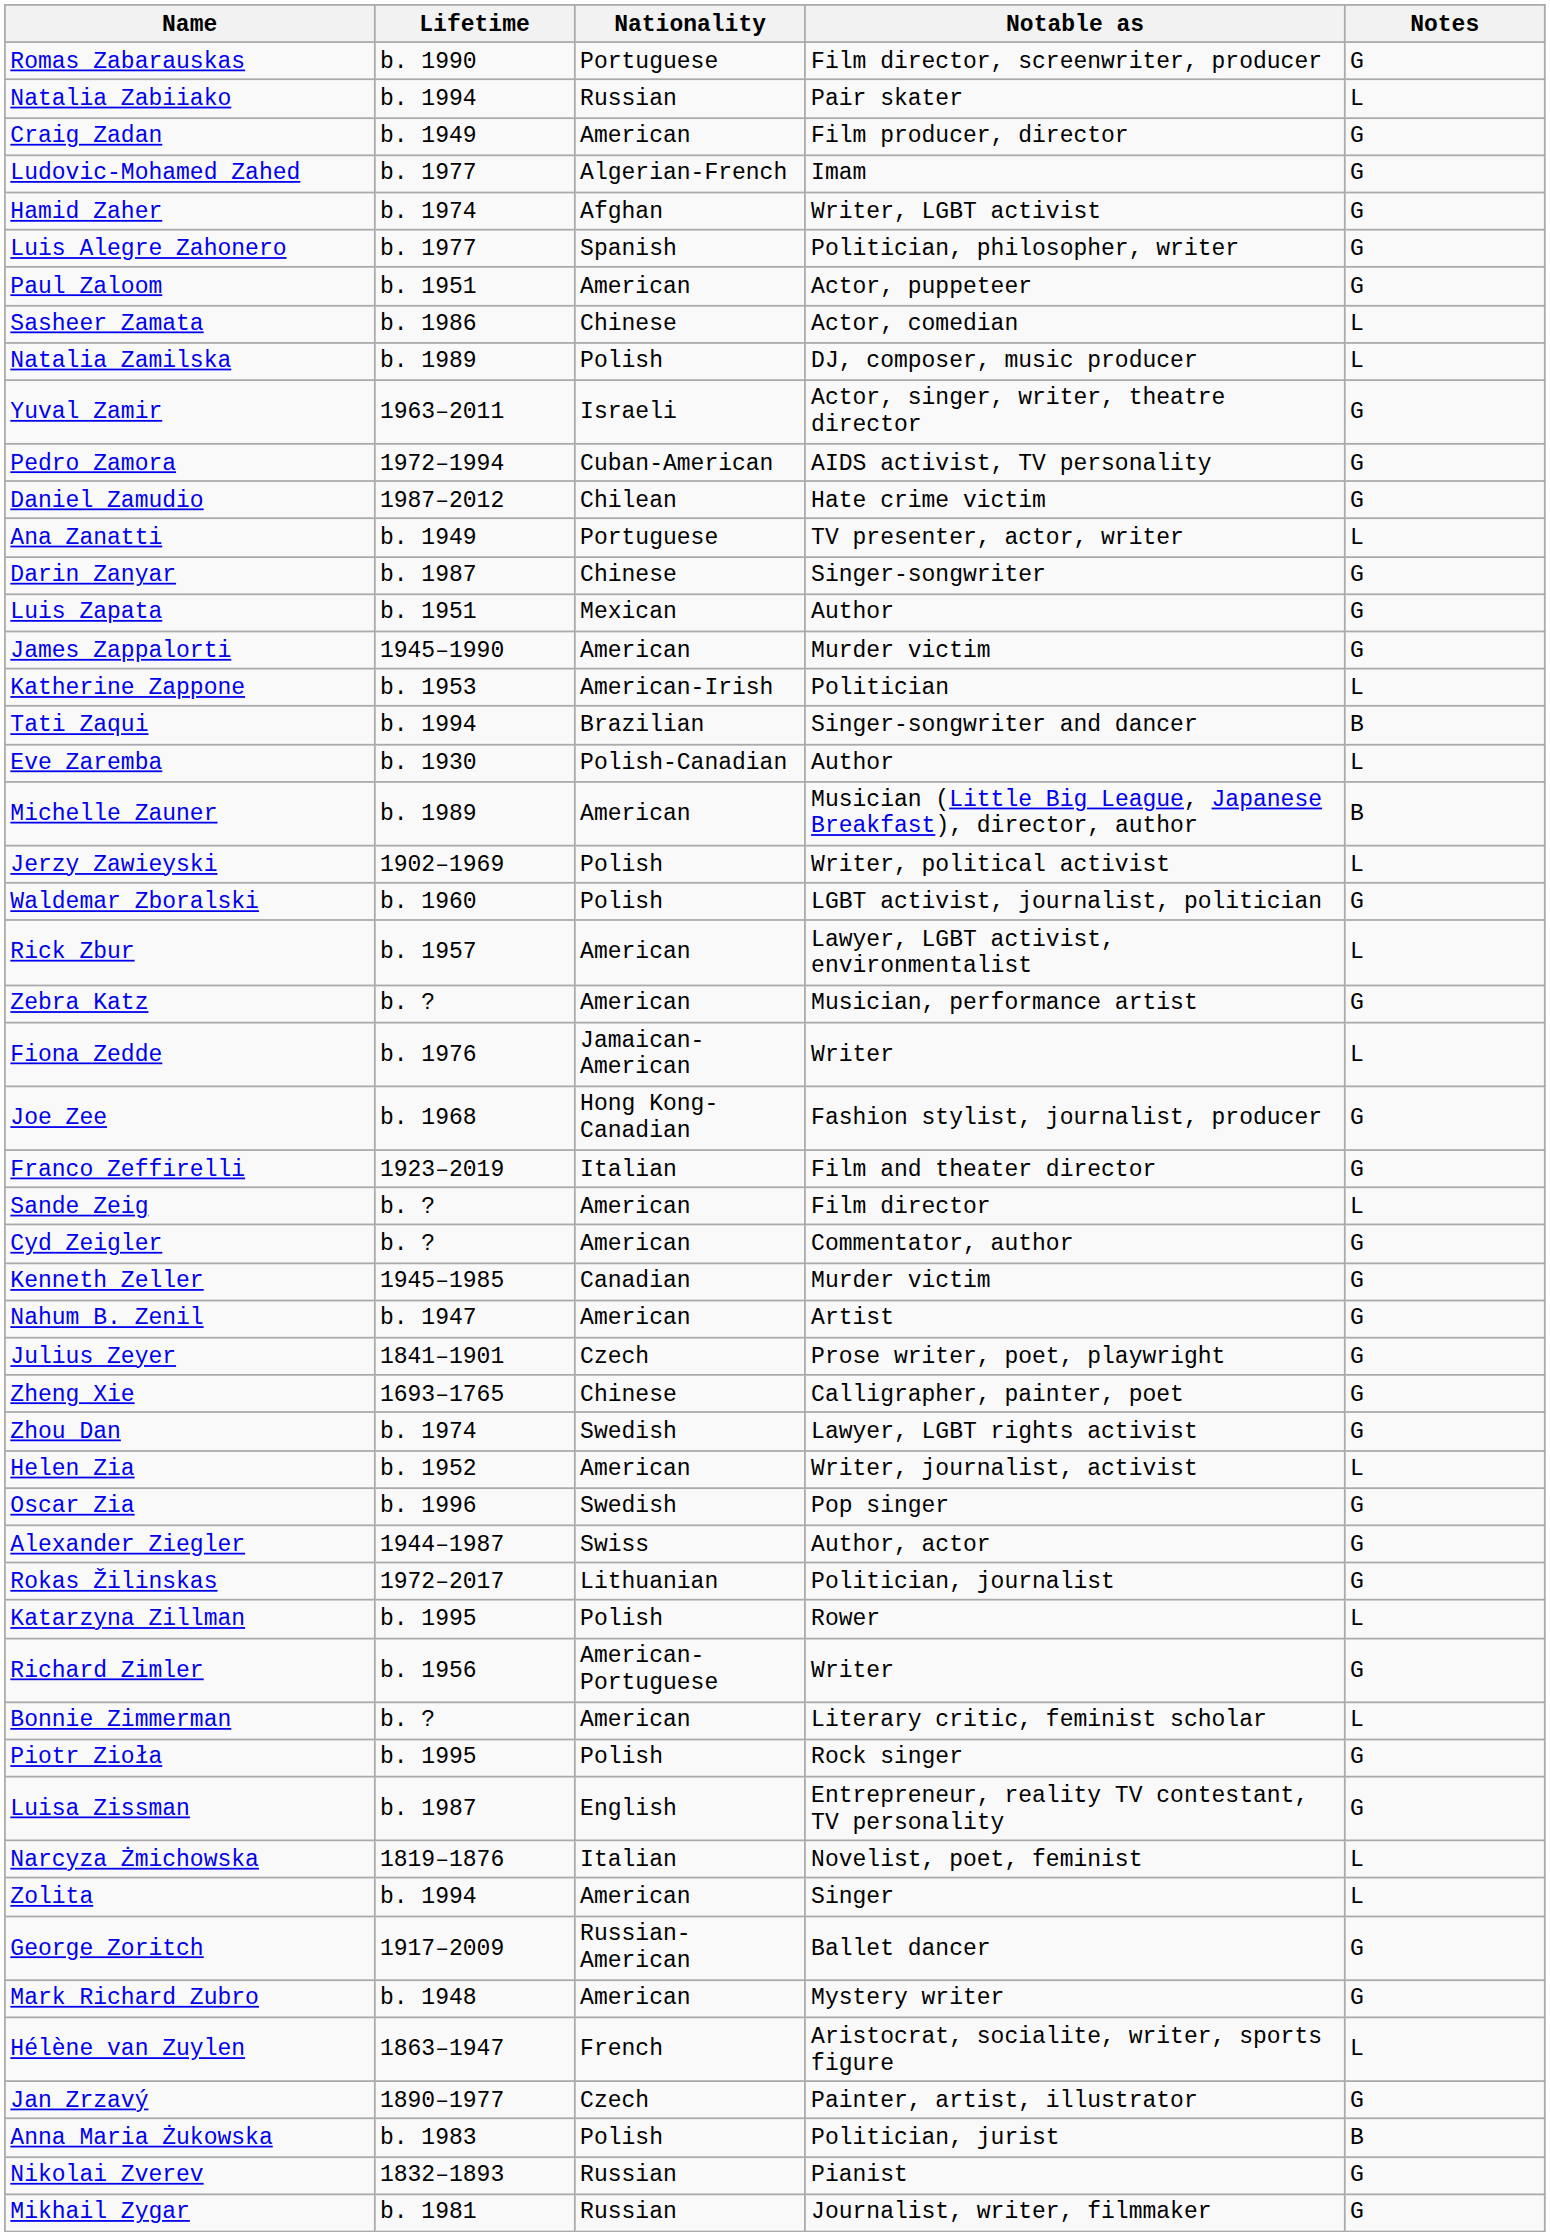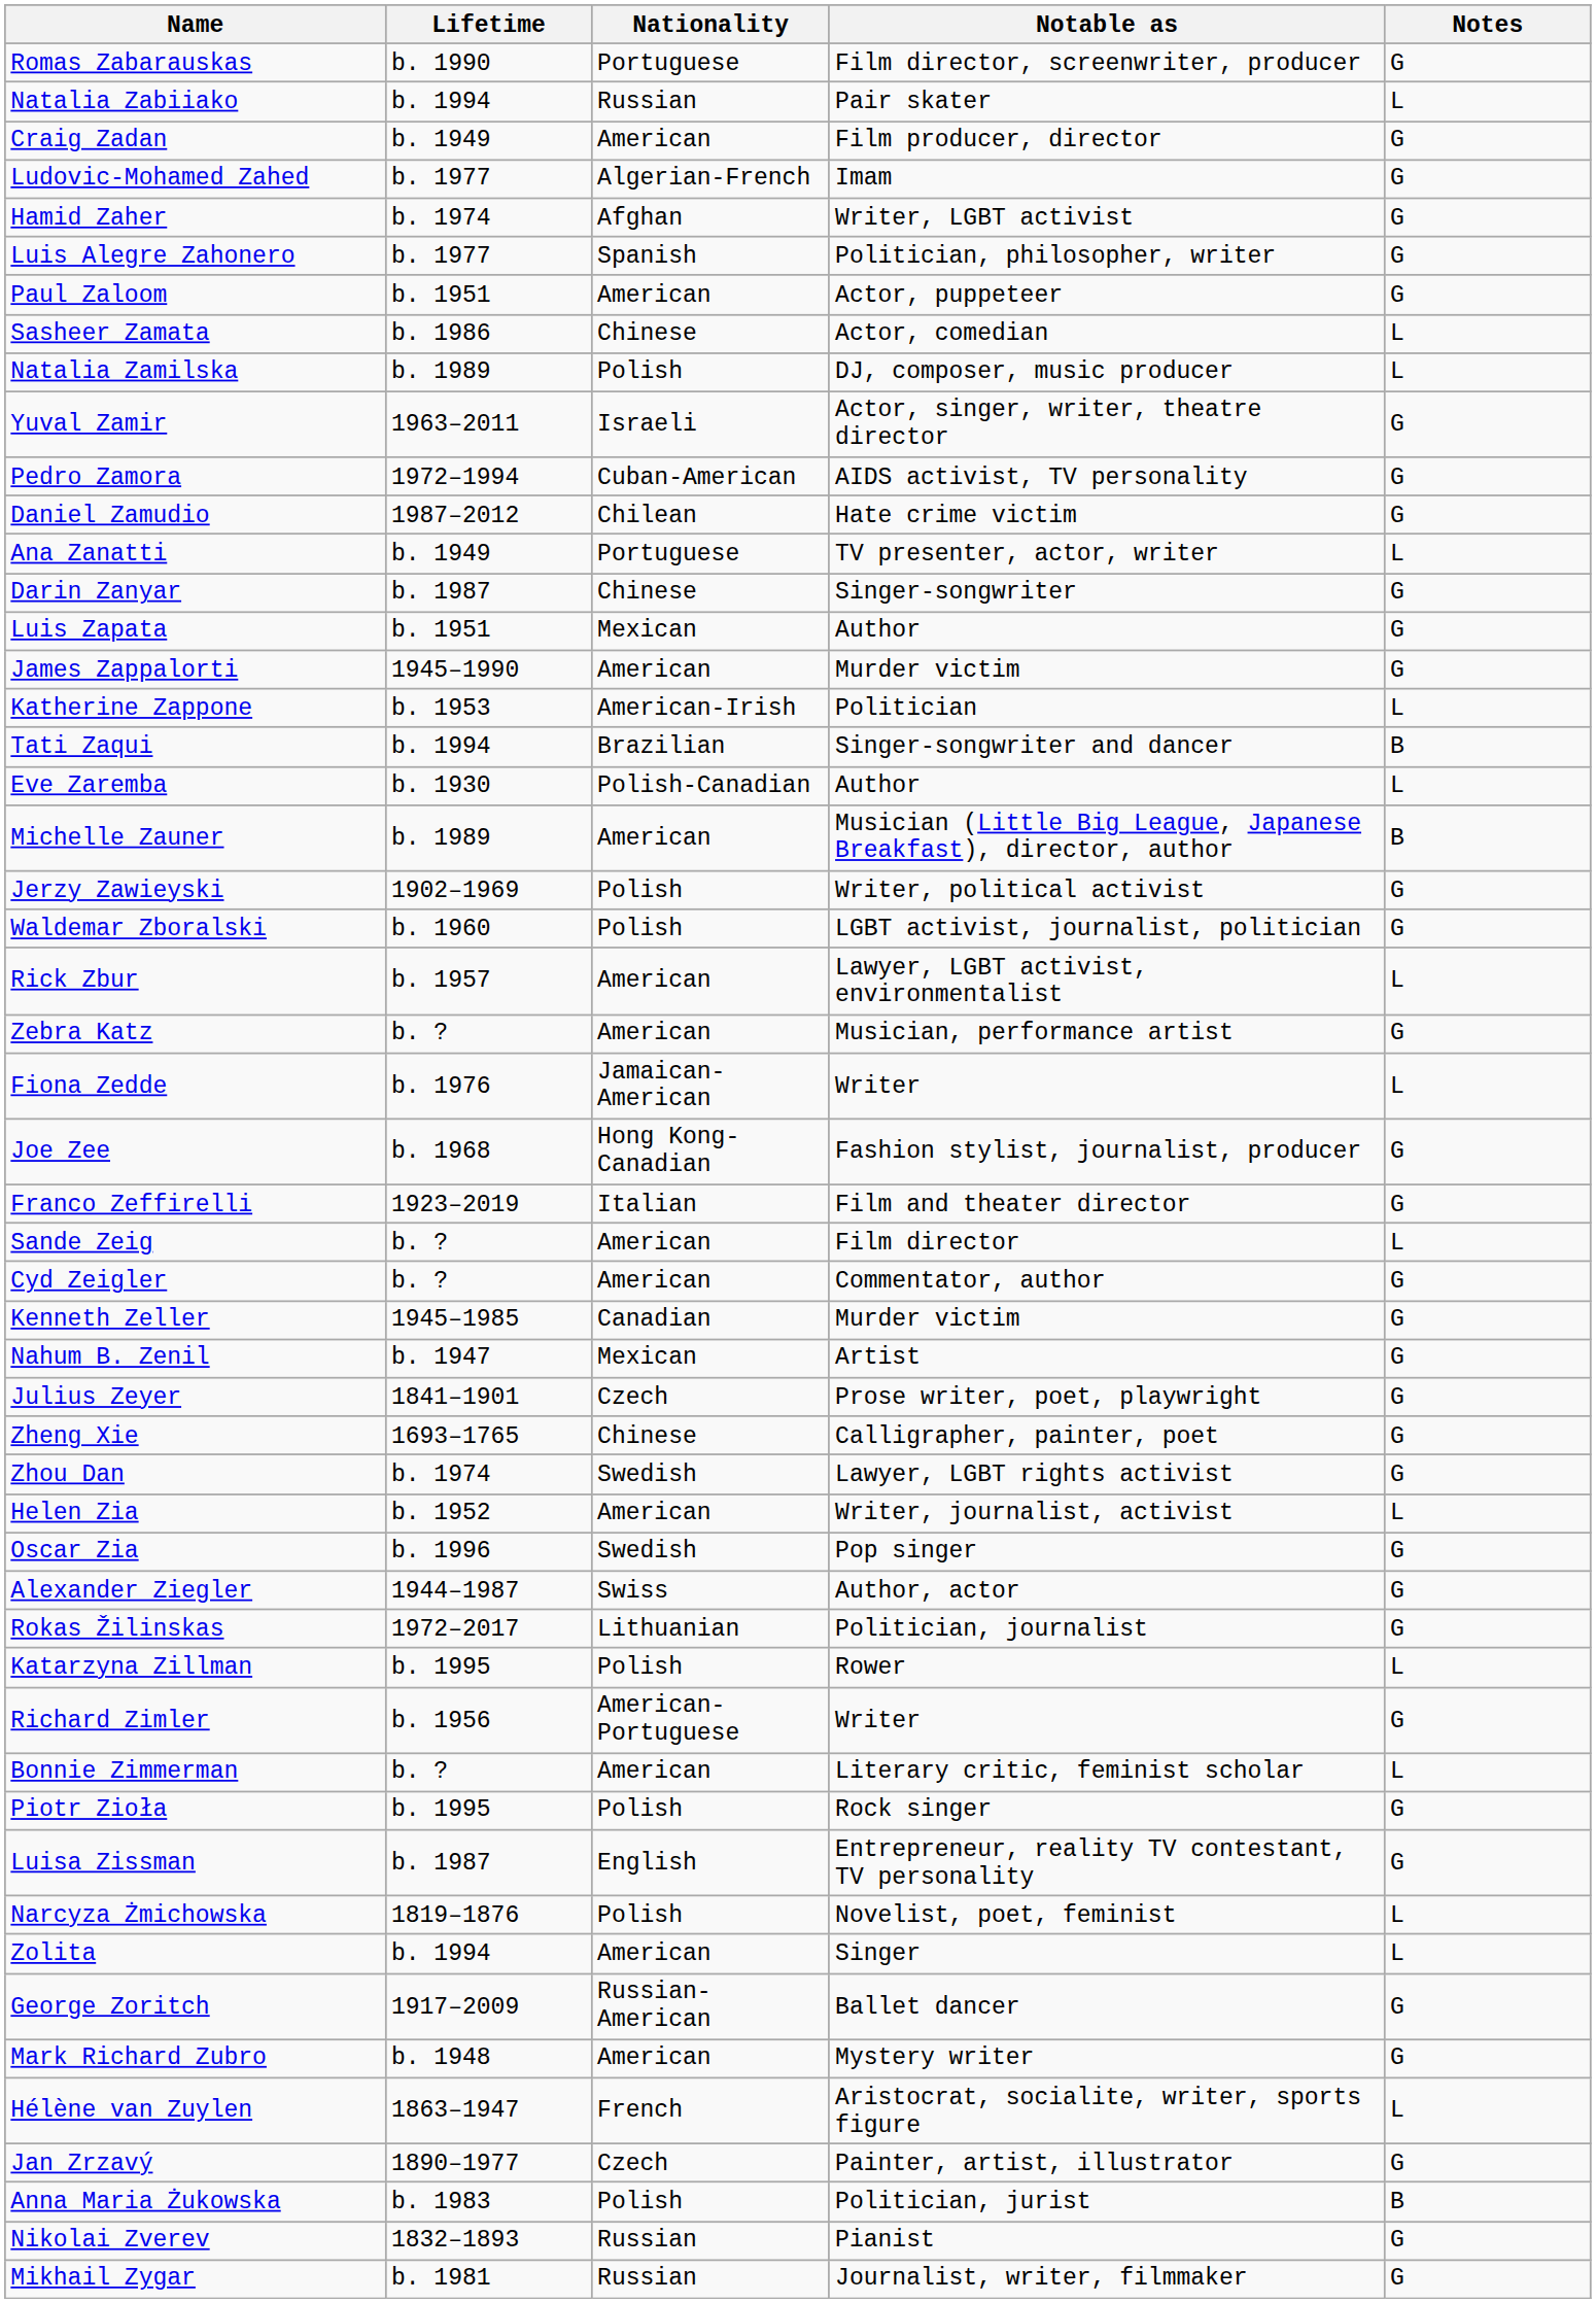Jerzy Zawieyski | Notes: L -> G
Nahum B. Zenil | Nationality: American -> Mexican
Narcyza Żmichowska | Nationality: Italian -> Polish
